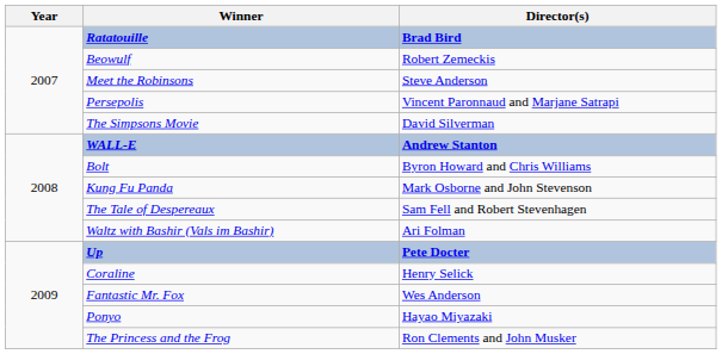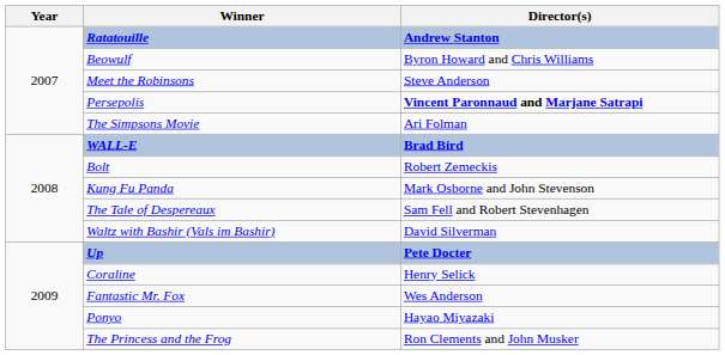Ratatouille | Director(s): Brad Bird -> Andrew Stanton
Beowulf | Director(s): Robert Zemeckis -> Byron Howard and Chris Williams
Persepolis | Director(s): normal -> bold
The Simpsons Movie | Director(s): David Silverman -> Ari Folman
WALL-E | Director(s): Andrew Stanton -> Brad Bird
Bolt | Director(s): Byron Howard and Chris Williams -> Robert Zemeckis
Waltz with Bashir (Vals im Bashir) | Director(s): Ari Folman -> David Silverman
